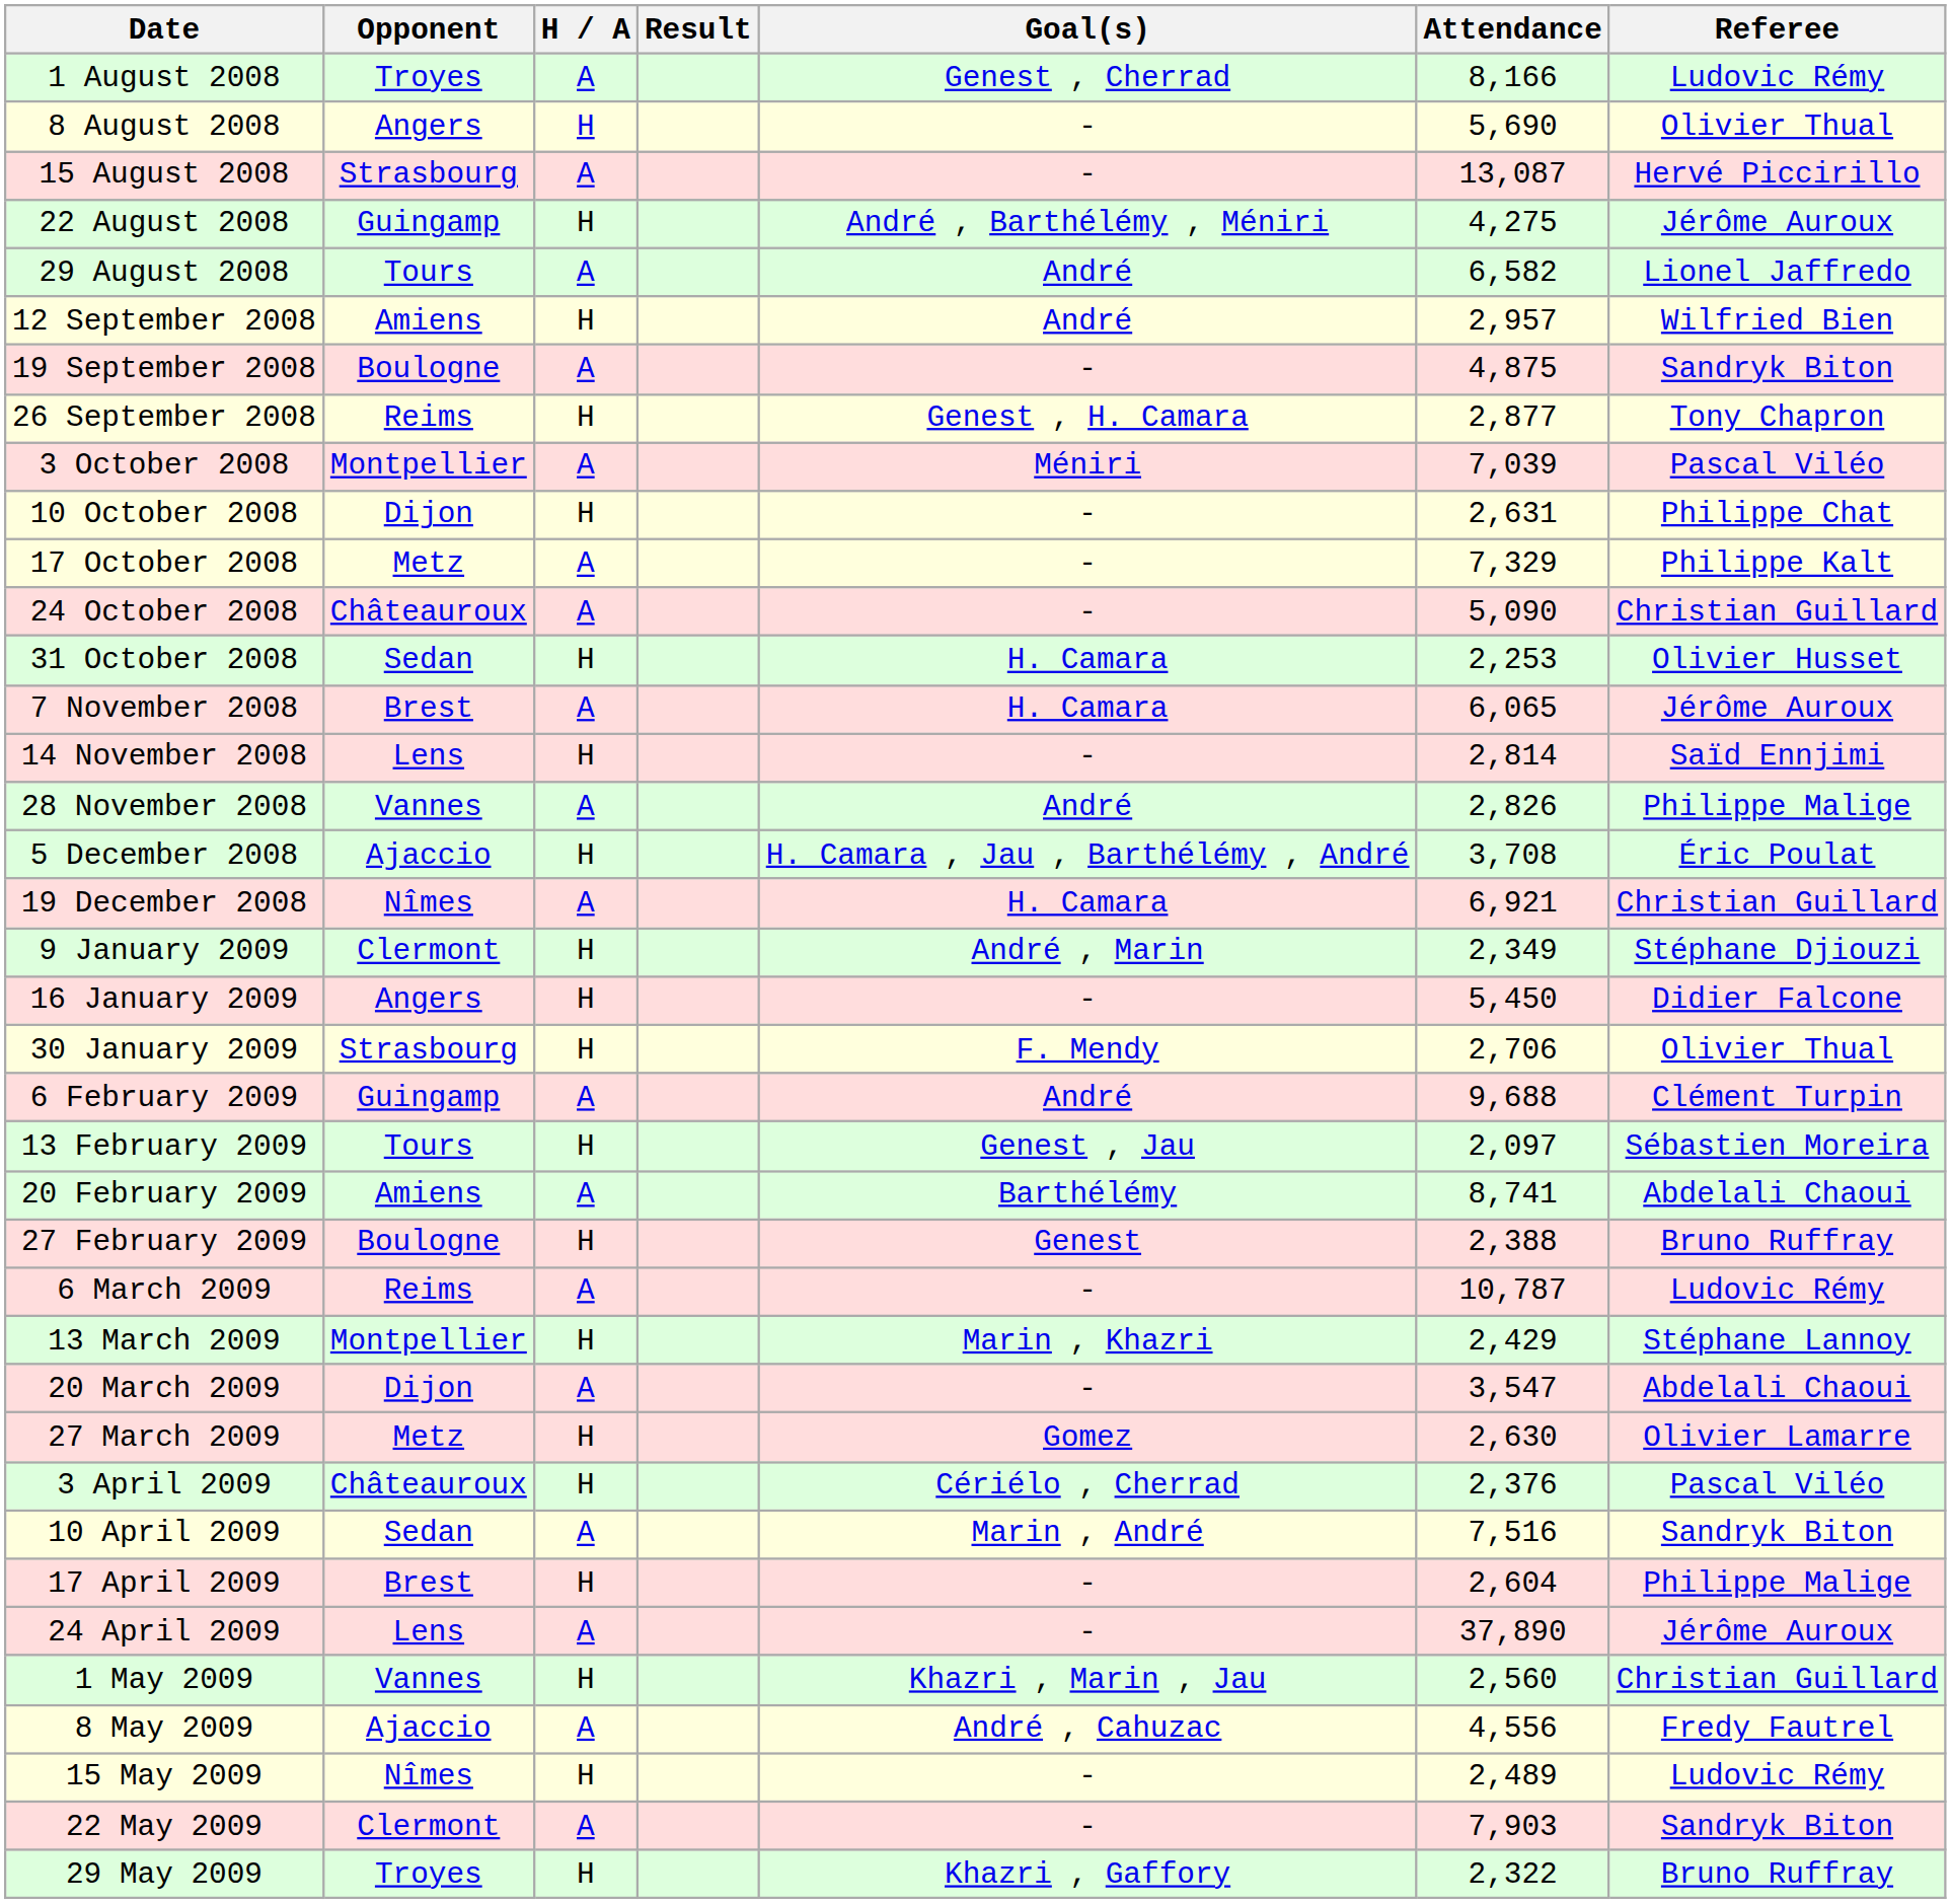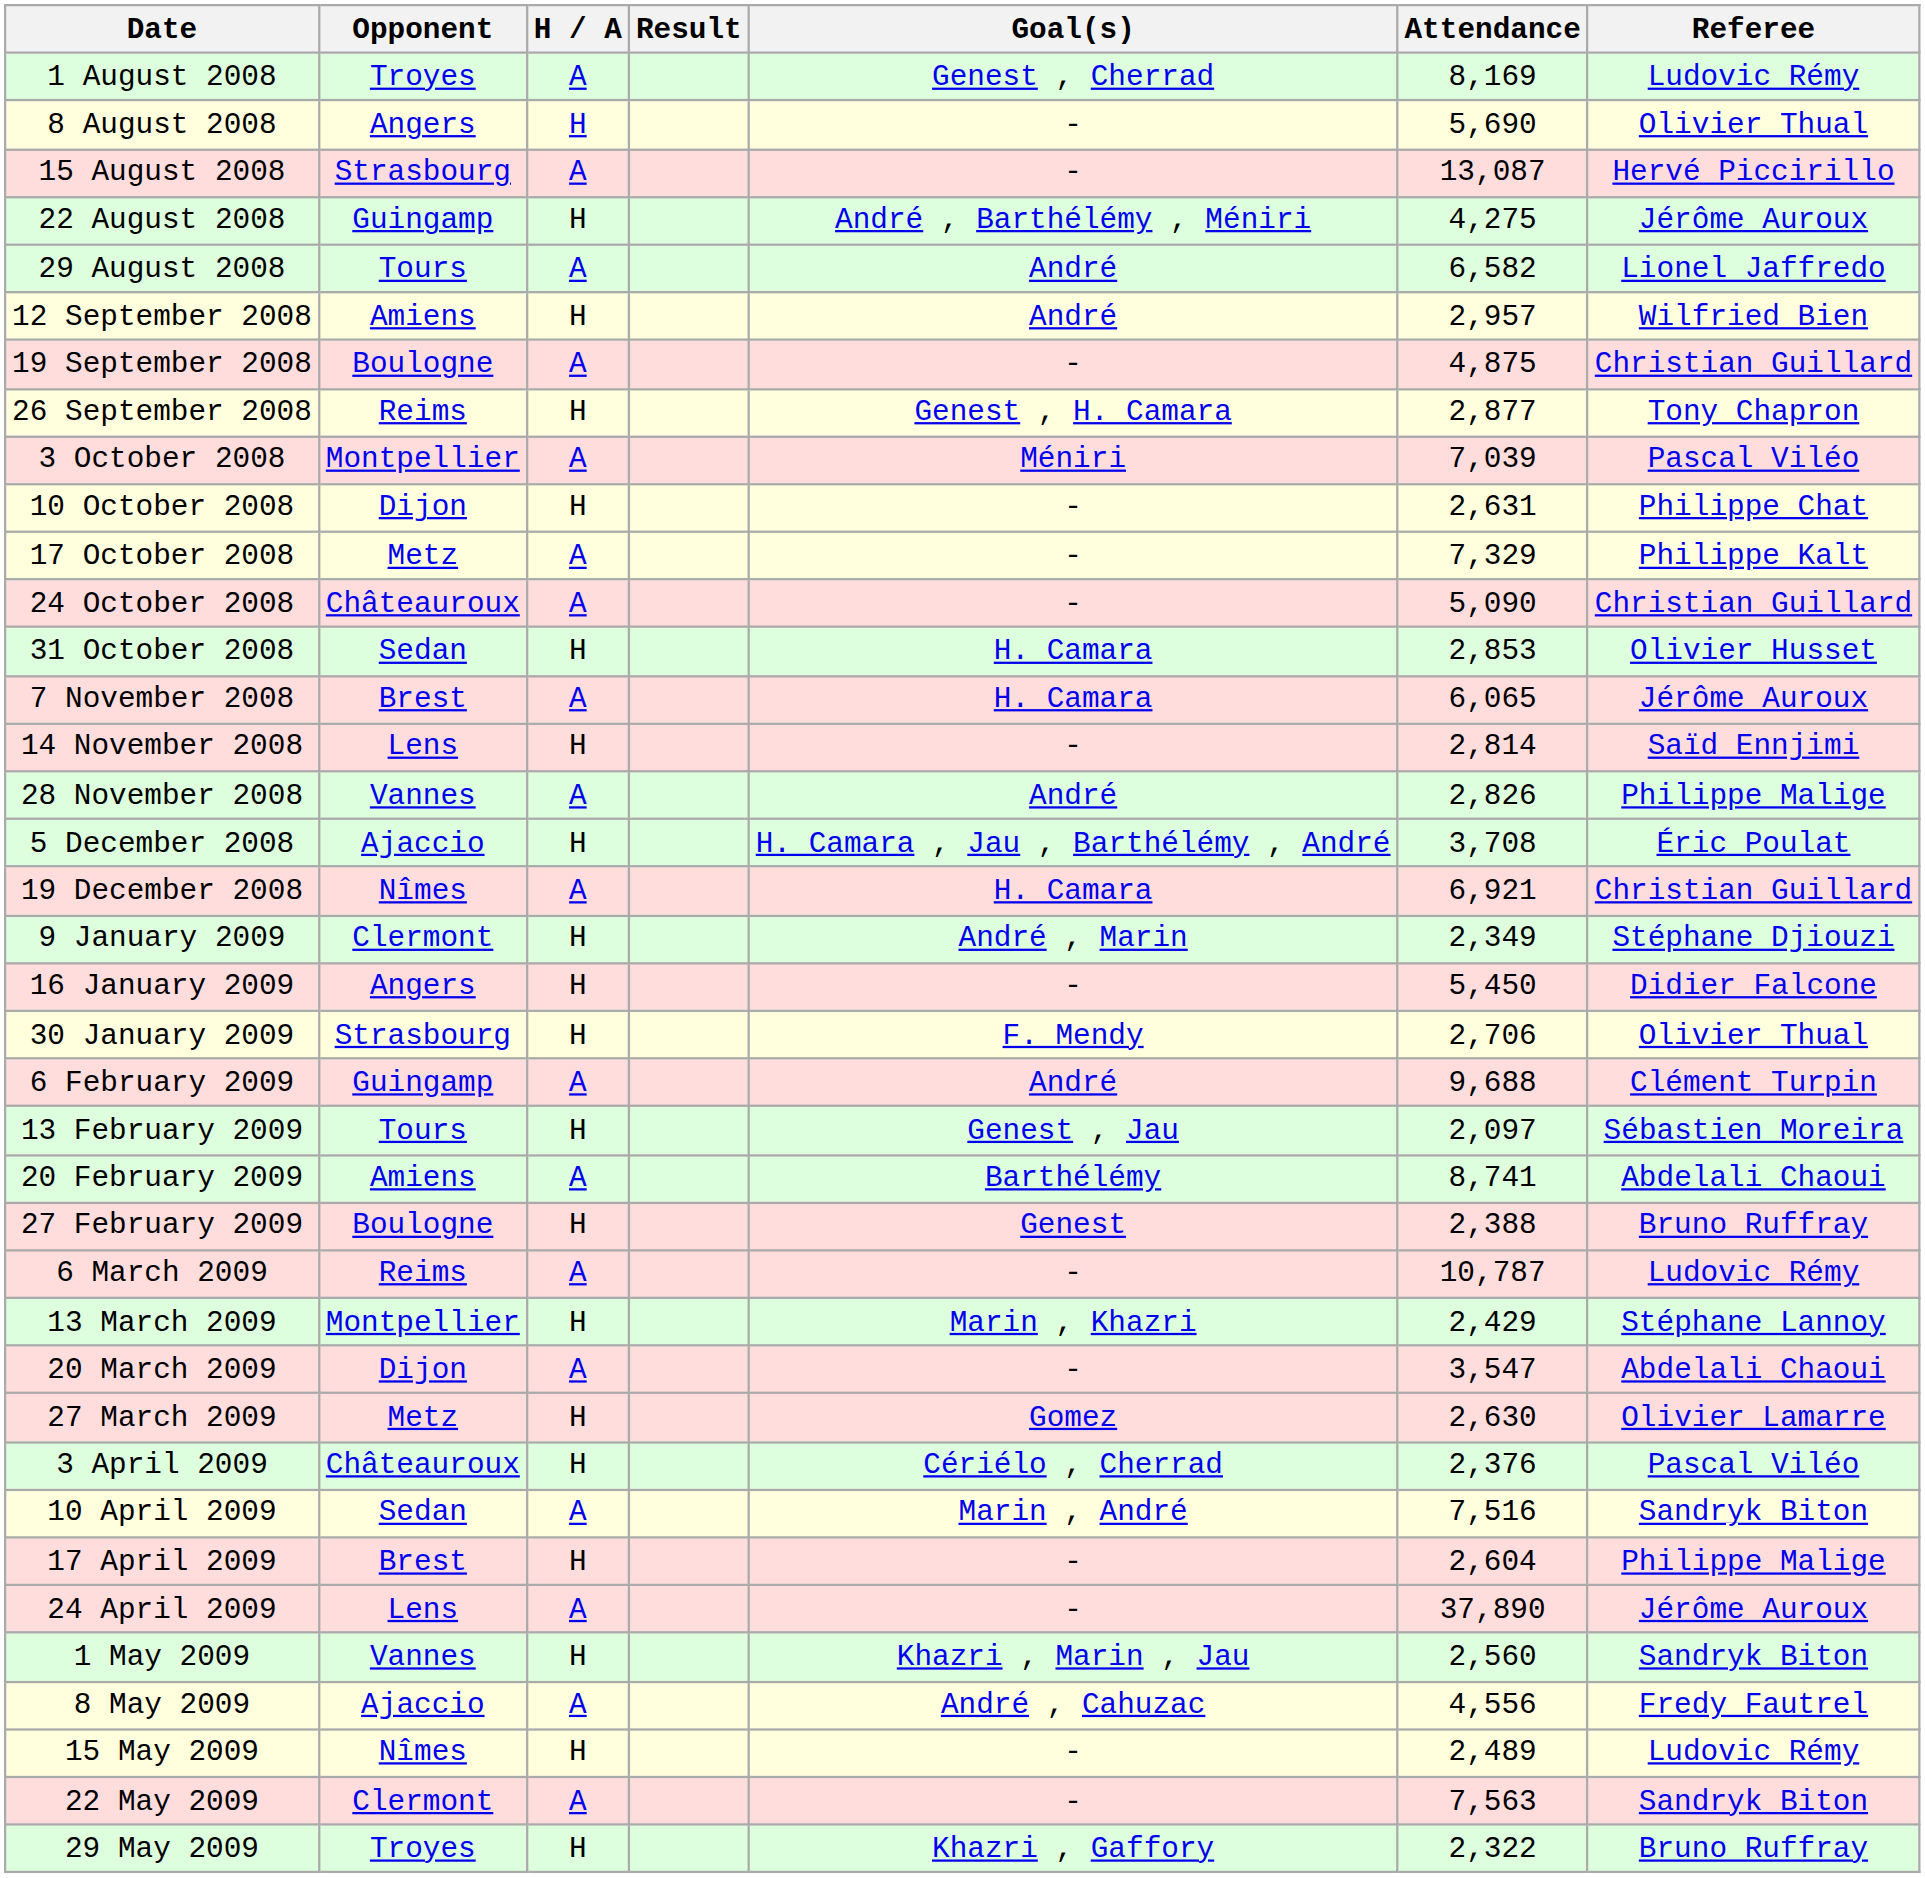1 August 2008 | Attendance: 8,166 -> 8,169
19 September 2008 | Referee: Sandryk Biton -> Christian Guillard
31 October 2008 | Attendance: 2,253 -> 2,853
1 May 2009 | Referee: Christian Guillard -> Sandryk Biton
22 May 2009 | Attendance: 7,903 -> 7,563
